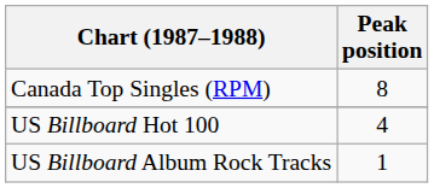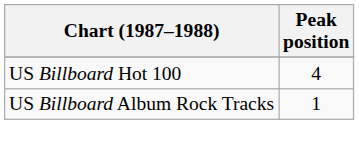- row: Canada Top Singles (RPM) | 8
